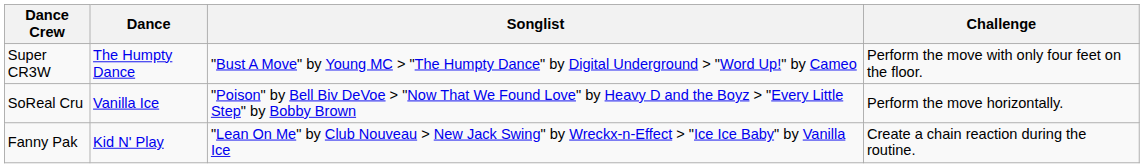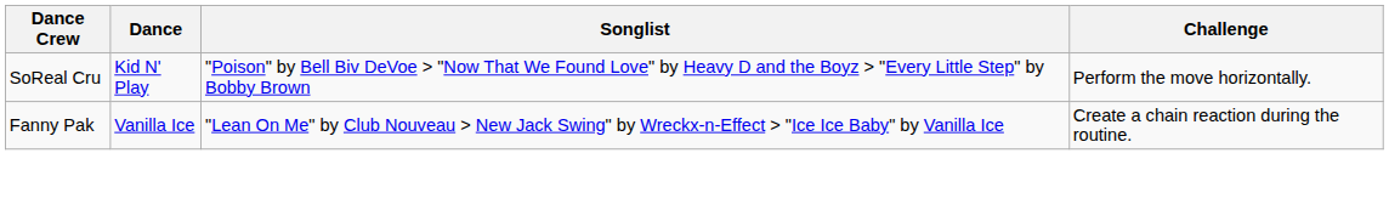- row: Super CR3W | The Humpty Dance | "Bust A Move" by Young MC > "The Humpty Dance" by Digital Underground > "Word Up!" by Cameo | Perform the move with only four feet on the floor.
SoReal Cru | Dance: Vanilla Ice -> Kid N' Play
Fanny Pak | Dance: Kid N' Play -> Vanilla Ice
